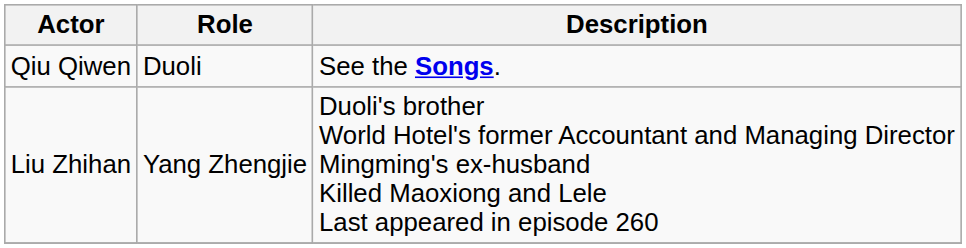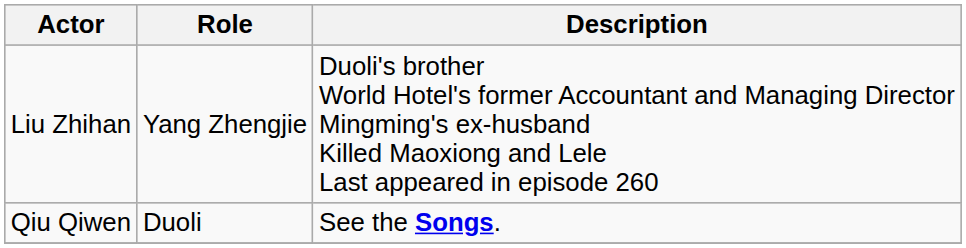rows swapped: Liu Zhihan <-> Qiu Qiwen
